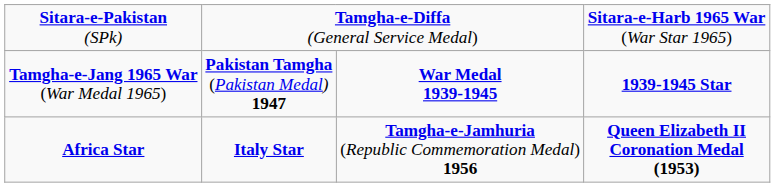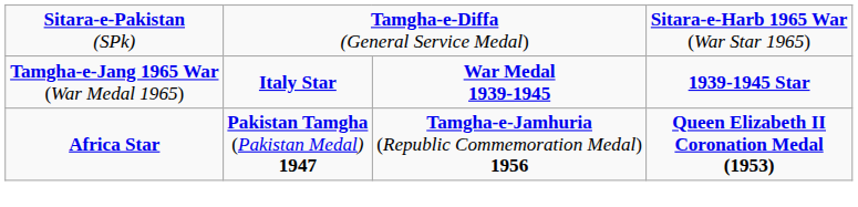Tamgha-e-Jang 1965 War (War Medal 1965) | column 2: Pakistan Tamgha (Pakistan Medal) 1947 -> Italy Star
Africa Star | column 2: Italy Star -> Pakistan Tamgha (Pakistan Medal) 1947
